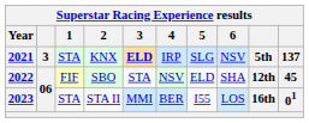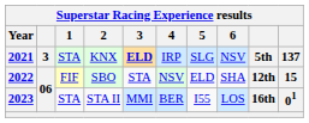2022 | column 10: 45 -> 15
